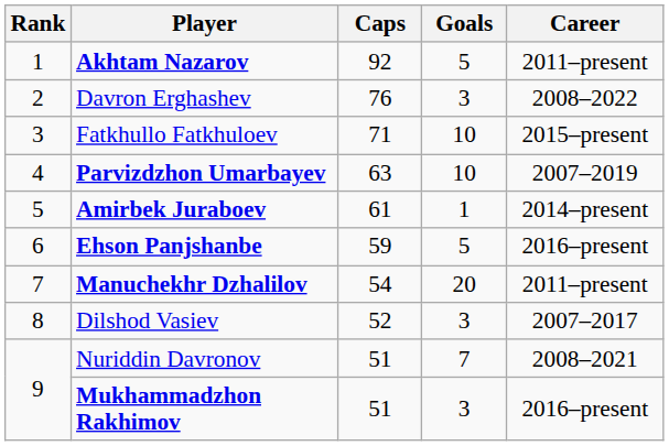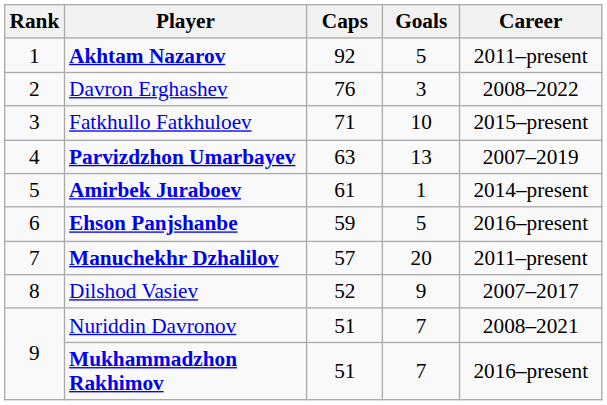Parvizdzhon Umarbayev | Goals: 10 -> 13
Manuchekhr Dzhalilov | Caps: 54 -> 57
Dilshod Vasiev | Goals: 3 -> 9
Mukhammadzhon Rakhimov | Goals: 3 -> 7
